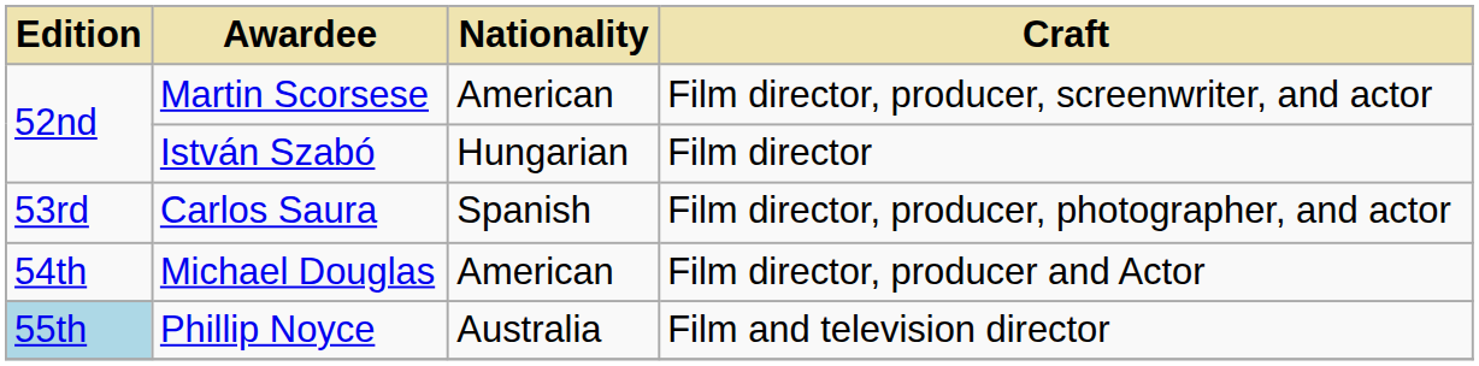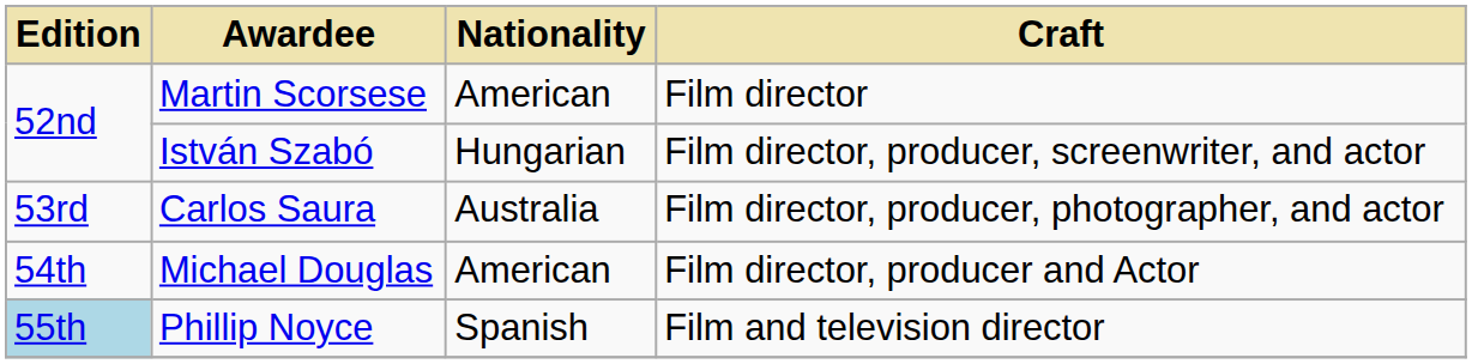Martin Scorsese | Craft: Film director, producer, screenwriter, and actor -> Film director
István Szabó | Craft: Film director -> Film director, producer, screenwriter, and actor
Carlos Saura | Nationality: Spanish -> Australia
Phillip Noyce | Nationality: Australia -> Spanish
